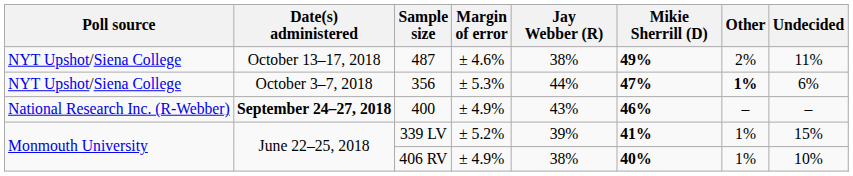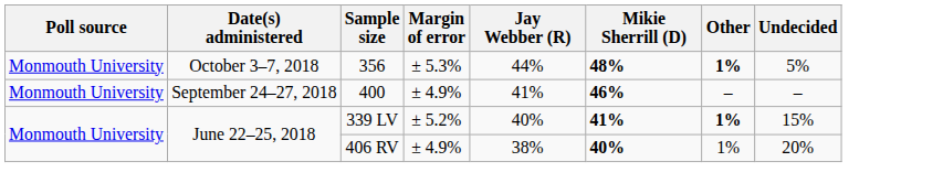- row: NYT Upshot/Siena College | October 13–17, 2018 | 487 | ± 4.6% | 38% | 49% | 2% | 11%
356 | Poll source: NYT Upshot/Siena College -> Monmouth University
356 | Mikie Sherrill (D): 47% -> 48%
356 | Undecided: 6% -> 5%
400 | Poll source: National Research Inc. (R-Webber) -> Monmouth University
400 | Date(s) administered: bold -> normal
400 | Jay Webber (R): 43% -> 41%
339 LV | Jay Webber (R): 39% -> 40%
339 LV | Other: normal -> bold
406 RV | Undecided: 10% -> 20%
